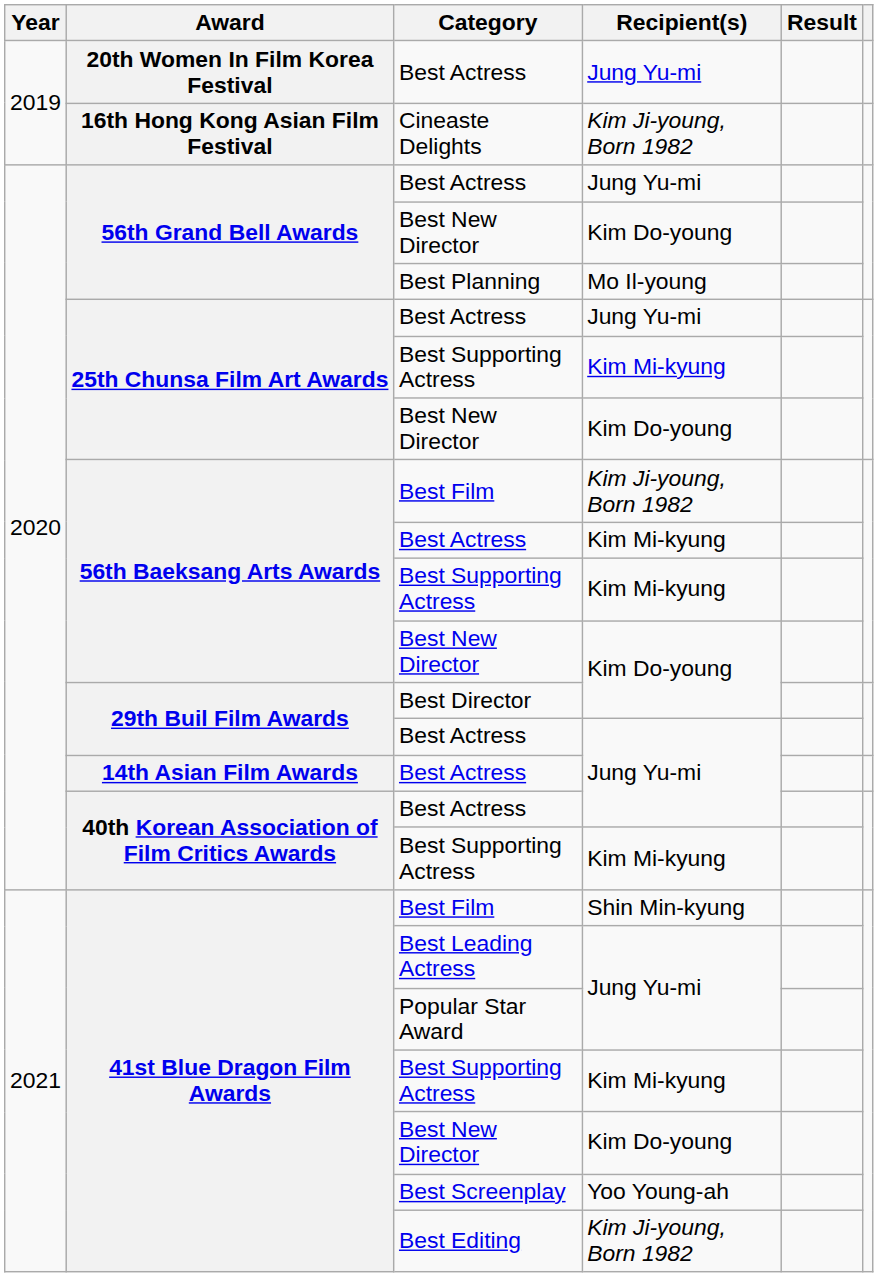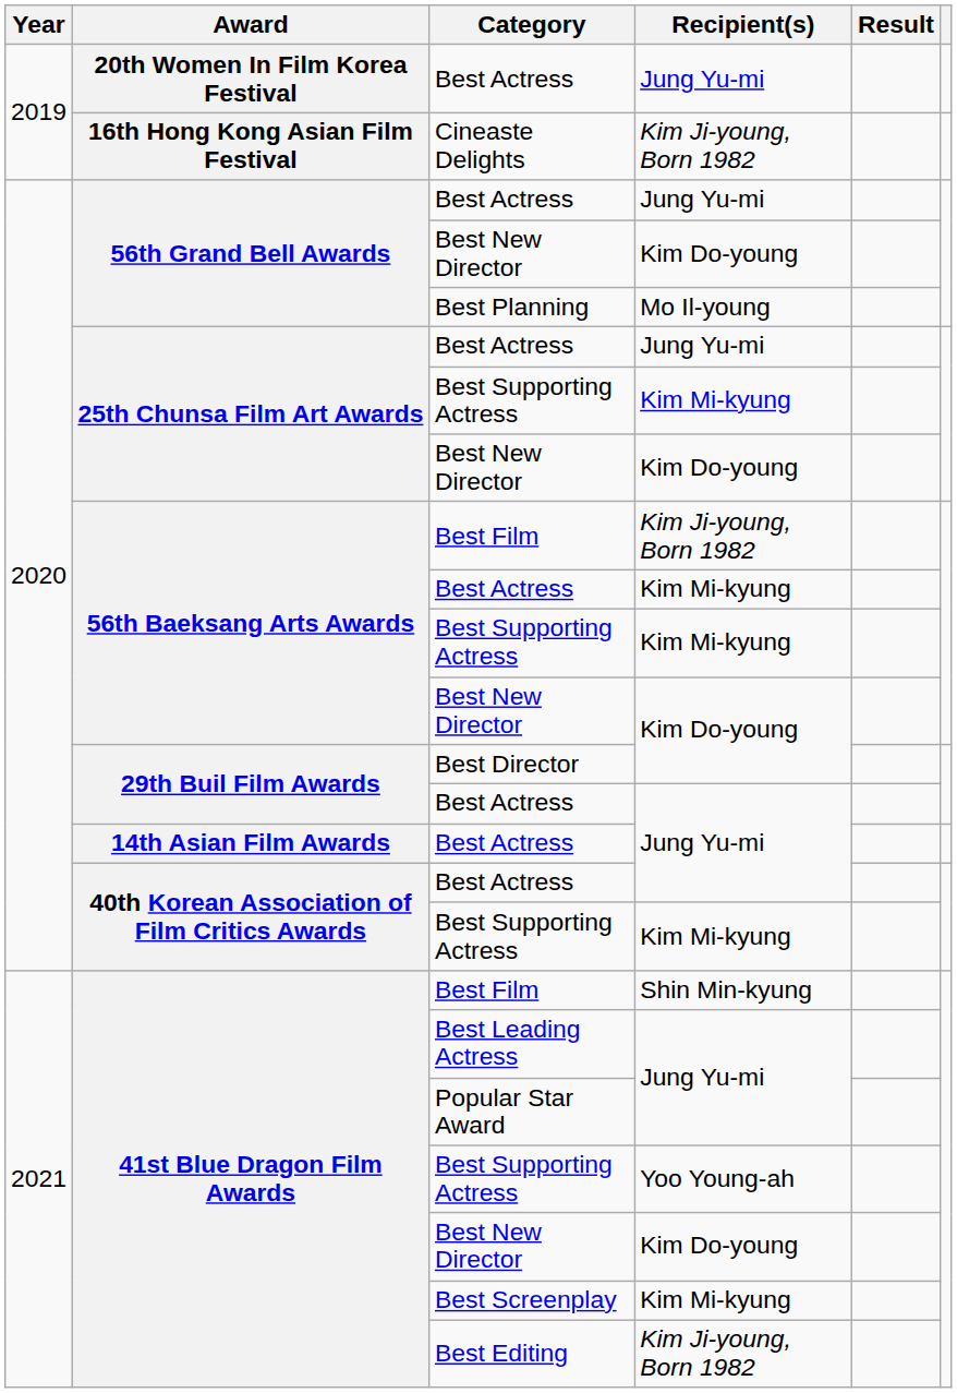41st Blue Dragon Film Awards / Best Supporting Actress | Recipient(s): Kim Mi-kyung -> Yoo Young-ah
Best Screenplay | Recipient(s): Yoo Young-ah -> Kim Mi-kyung
